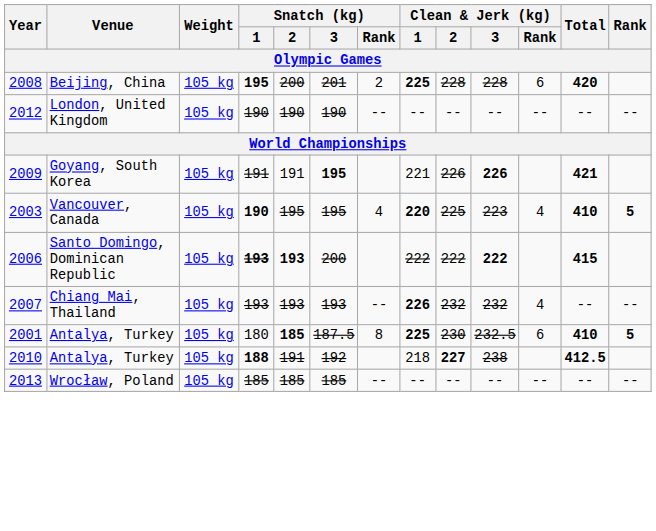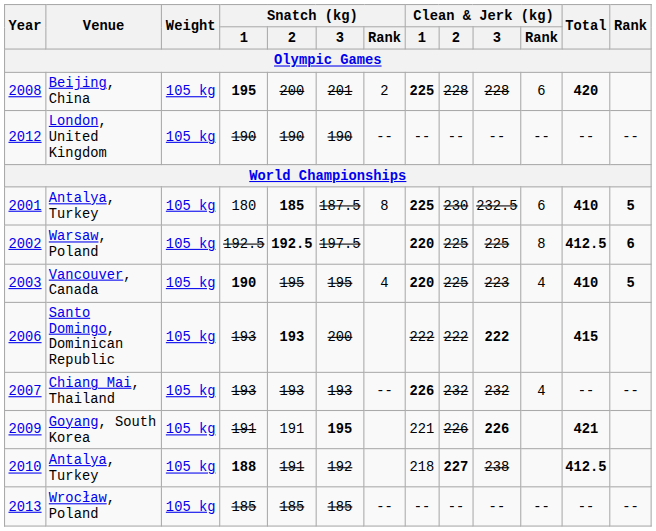rows swapped: 2001 / Antalya, Turkey <-> Goyang, South Korea
+ row: 2002 | Warsaw, Poland | 105 kg | 192.5 | 192.5 | 197.5 | 220 | 225 | 225 | 8 | 412.5 | 6
Santo Domingo, Dominican Republic | Snatch (kg) / 1: bold -> normal
